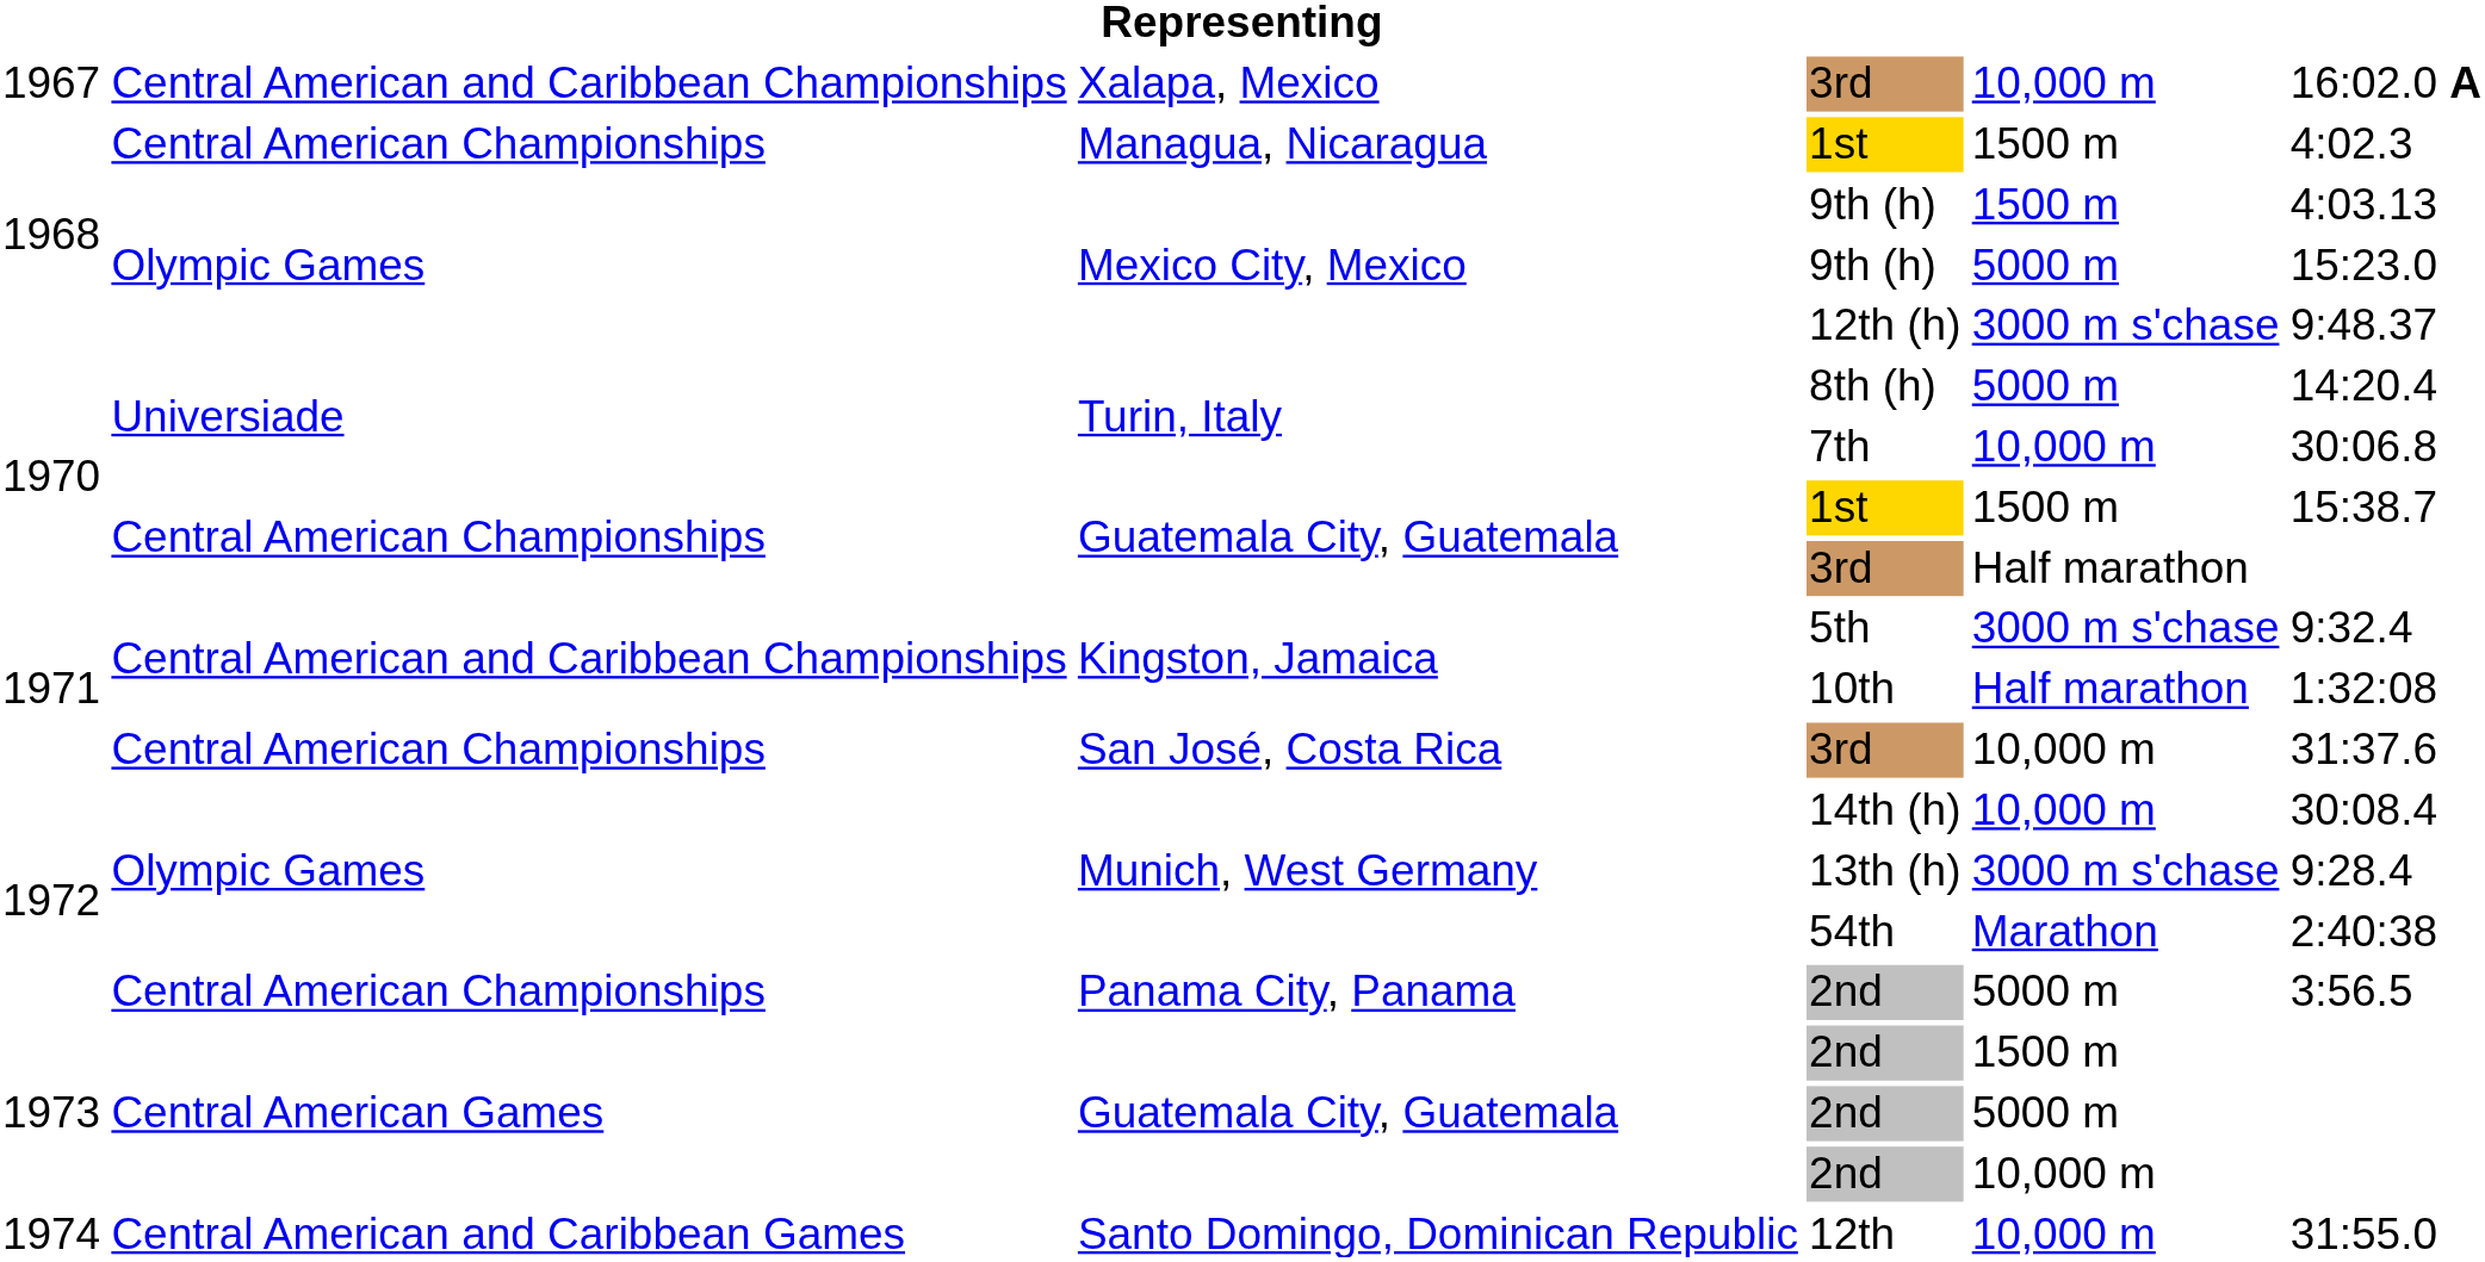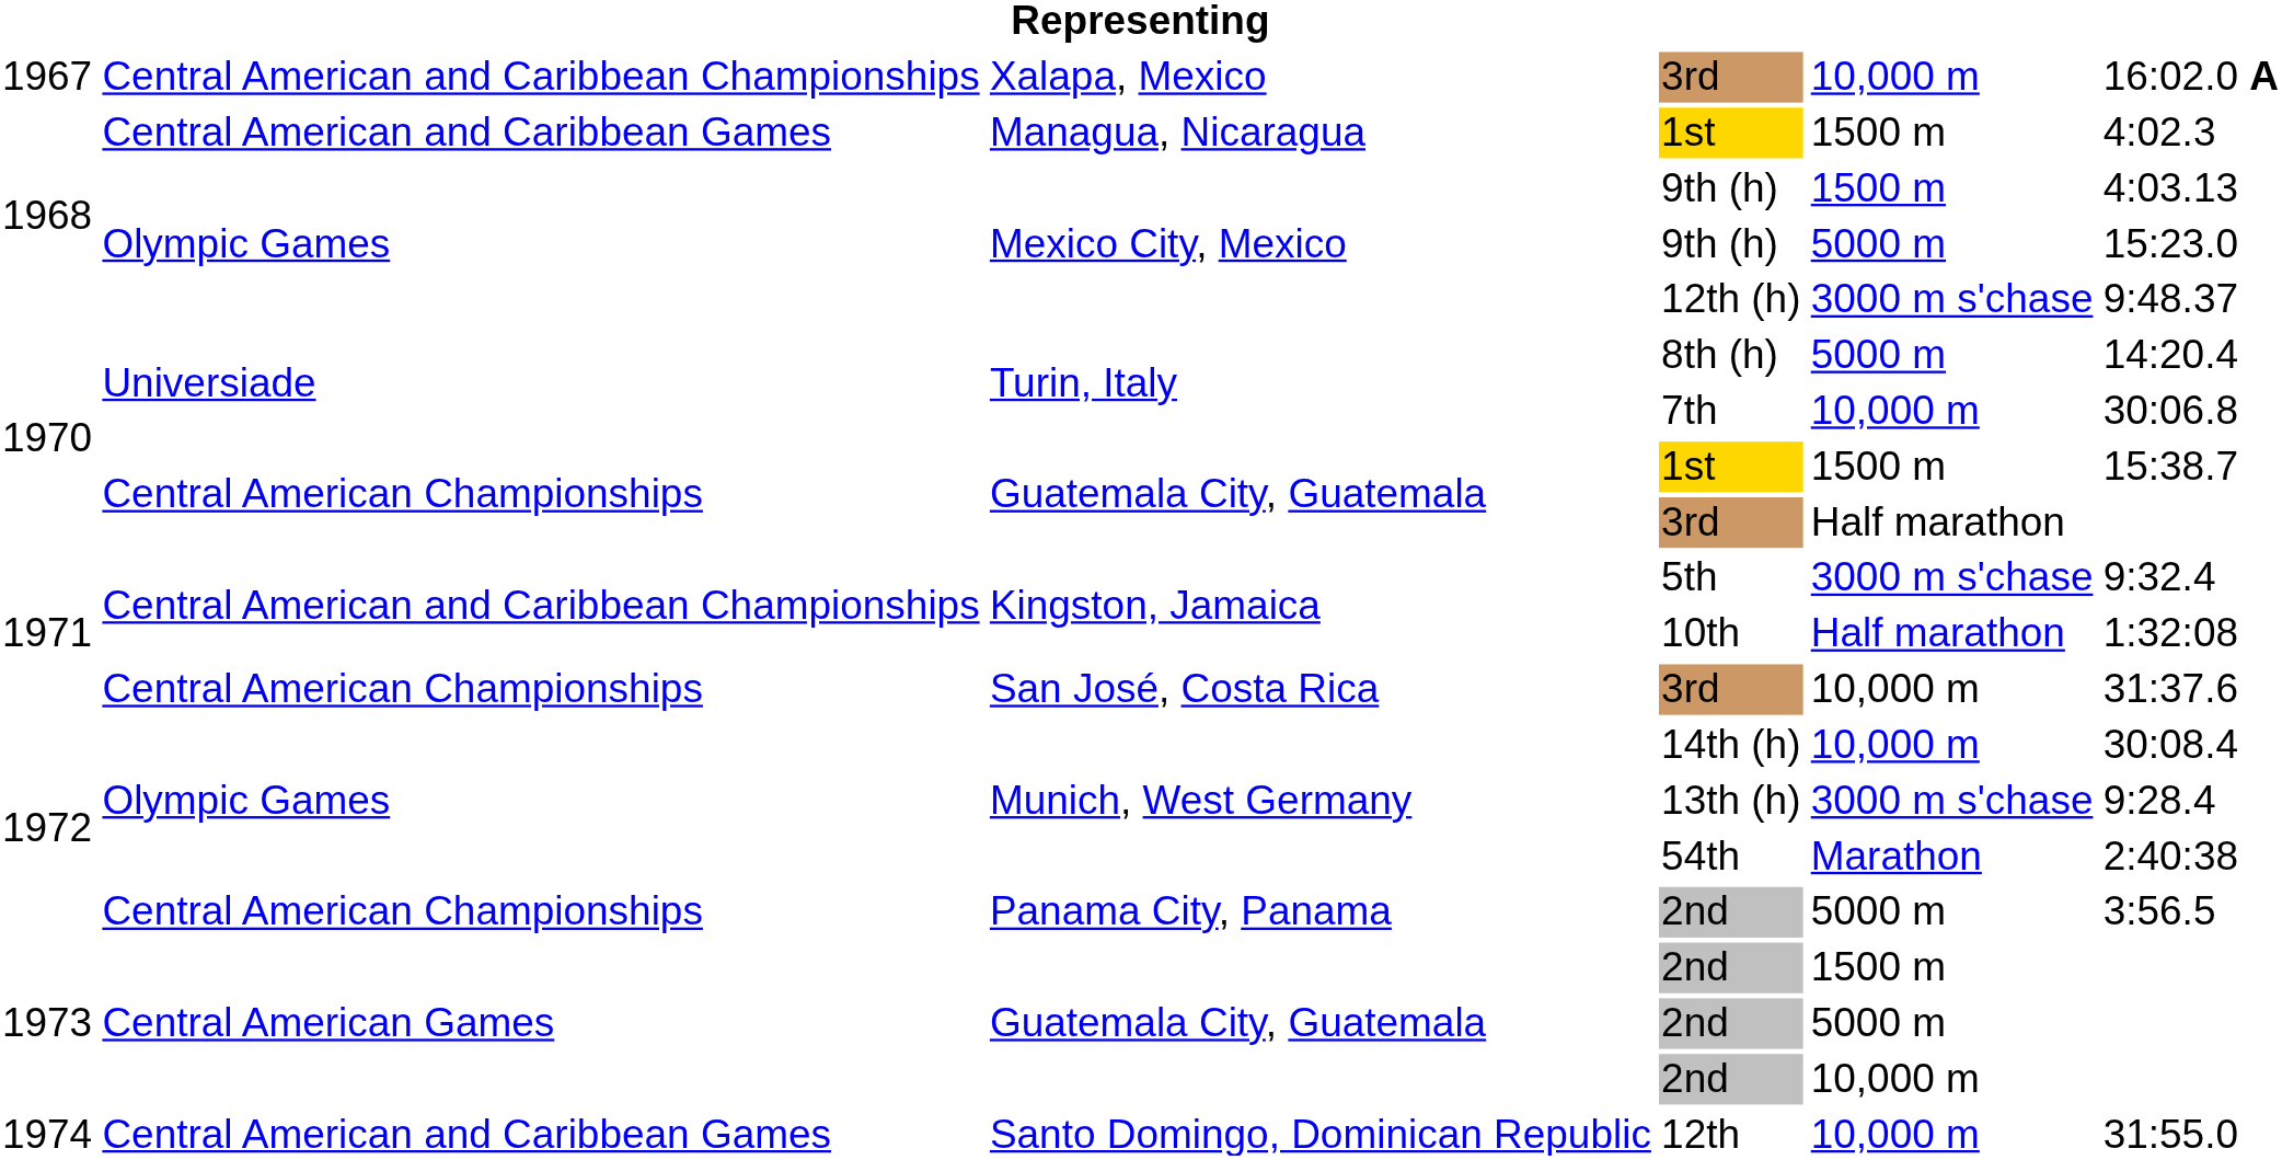Managua, Nicaragua / 1st | column 2: Central American Championships -> Central American and Caribbean Games
